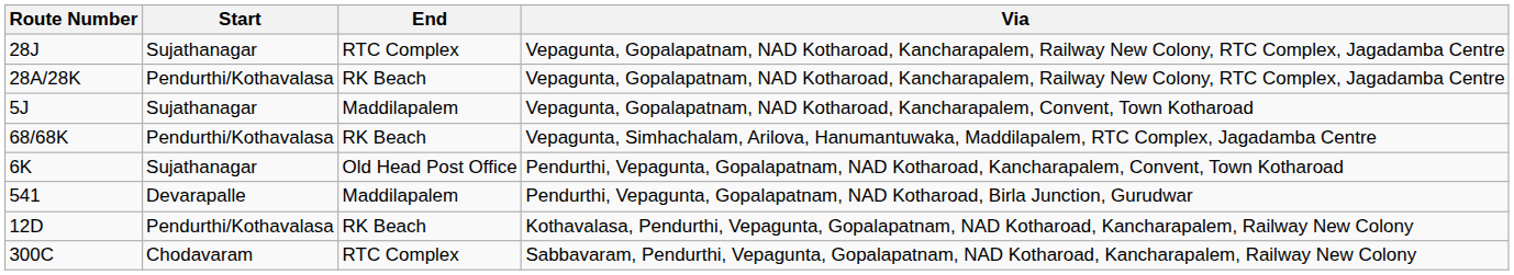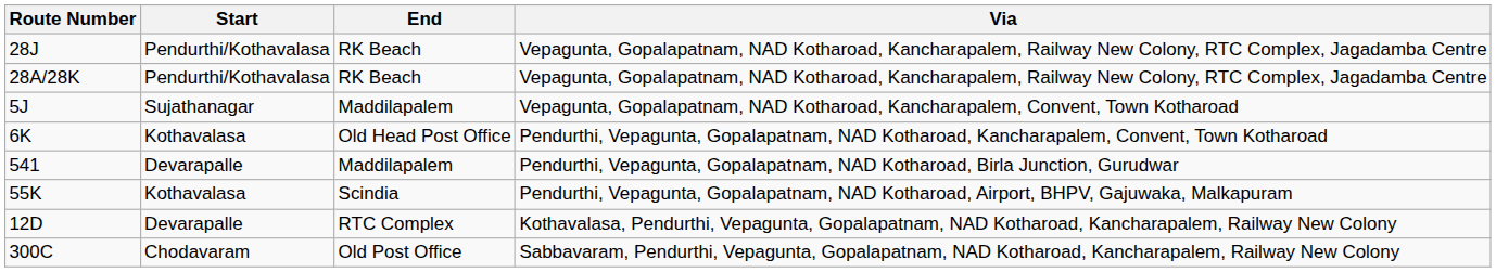28J | Start: Sujathanagar -> Pendurthi/Kothavalasa
28J | End: RTC Complex -> RK Beach
- row: 68/68K | Pendurthi/Kothavalasa | RK Beach | Vepagunta, Simhachalam, Arilova, Hanumantuwaka, Maddilapalem, RTC Complex, Jagadamba Centre
6K | Start: Sujathanagar -> Kothavalasa
+ row: 55K | Kothavalasa | Scindia | Pendurthi, Vepagunta, Gopalapatnam, NAD Kotharoad, Airport, BHPV, Gajuwaka, Malkapuram
12D | Start: Pendurthi/Kothavalasa -> Devarapalle
12D | End: RK Beach -> RTC Complex
300C | End: RTC Complex -> Old Post Office
